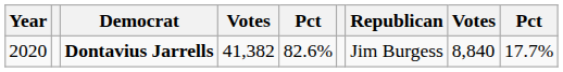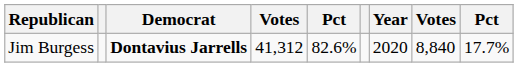columns swapped: Year <-> Republican
Dontavius Jarrells | column 4: 41,382 -> 41,312
